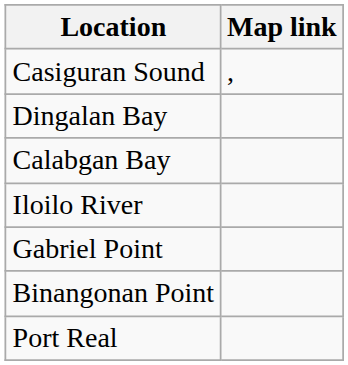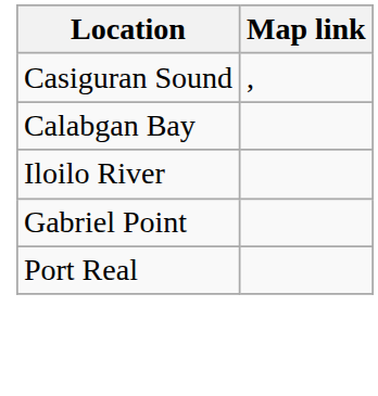- row: Dingalan Bay
- row: Binangonan Point
